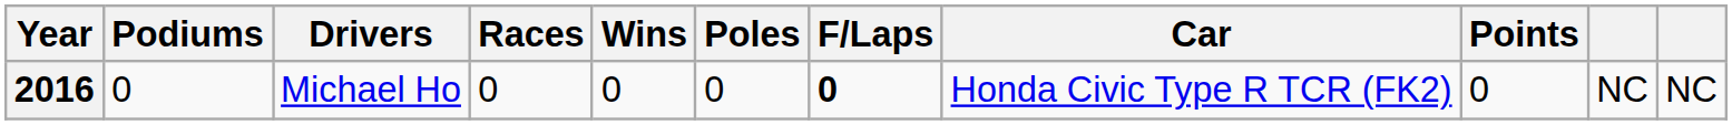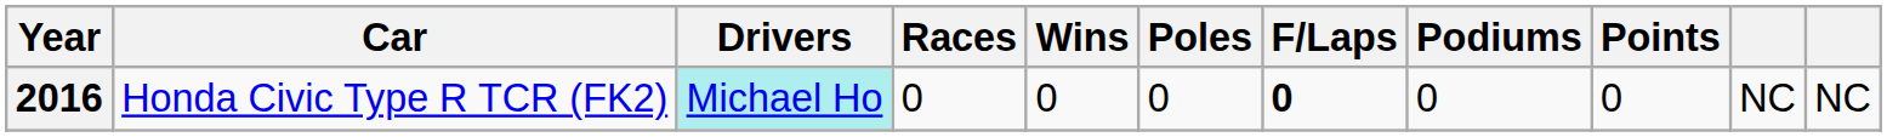columns swapped: Car <-> Podiums
2016 | Drivers: no background -> paleturquoise background
